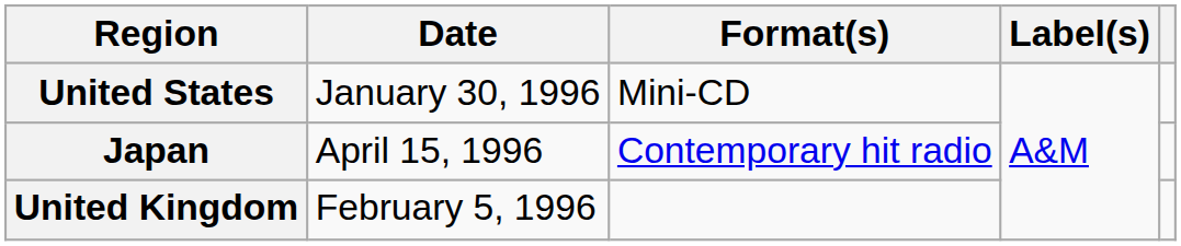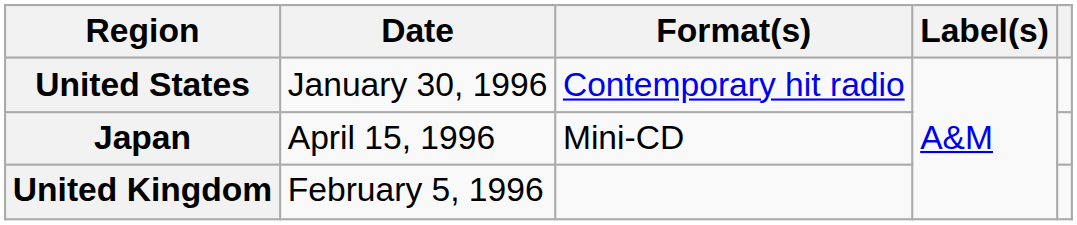United States | Format(s): Mini-CD -> Contemporary hit radio
Japan | Format(s): Contemporary hit radio -> Mini-CD
